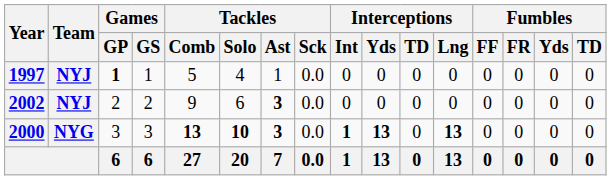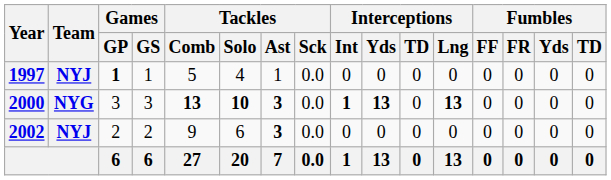rows swapped: 2000 <-> 2002
